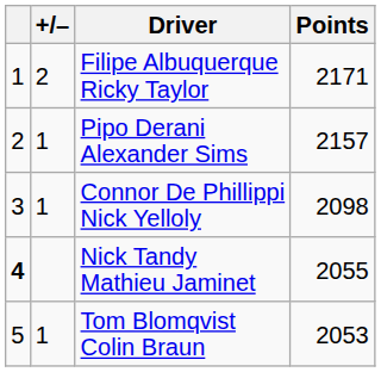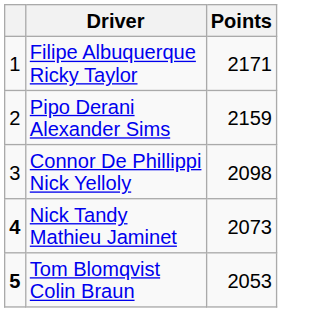- column: +/– | 2 | 1 | 1 | 1
Pipo Derani Alexander Sims | Points: 2157 -> 2159
Nick Tandy Mathieu Jaminet | Points: 2055 -> 2073
Tom Blomqvist Colin Braun | column 1: normal -> bold
